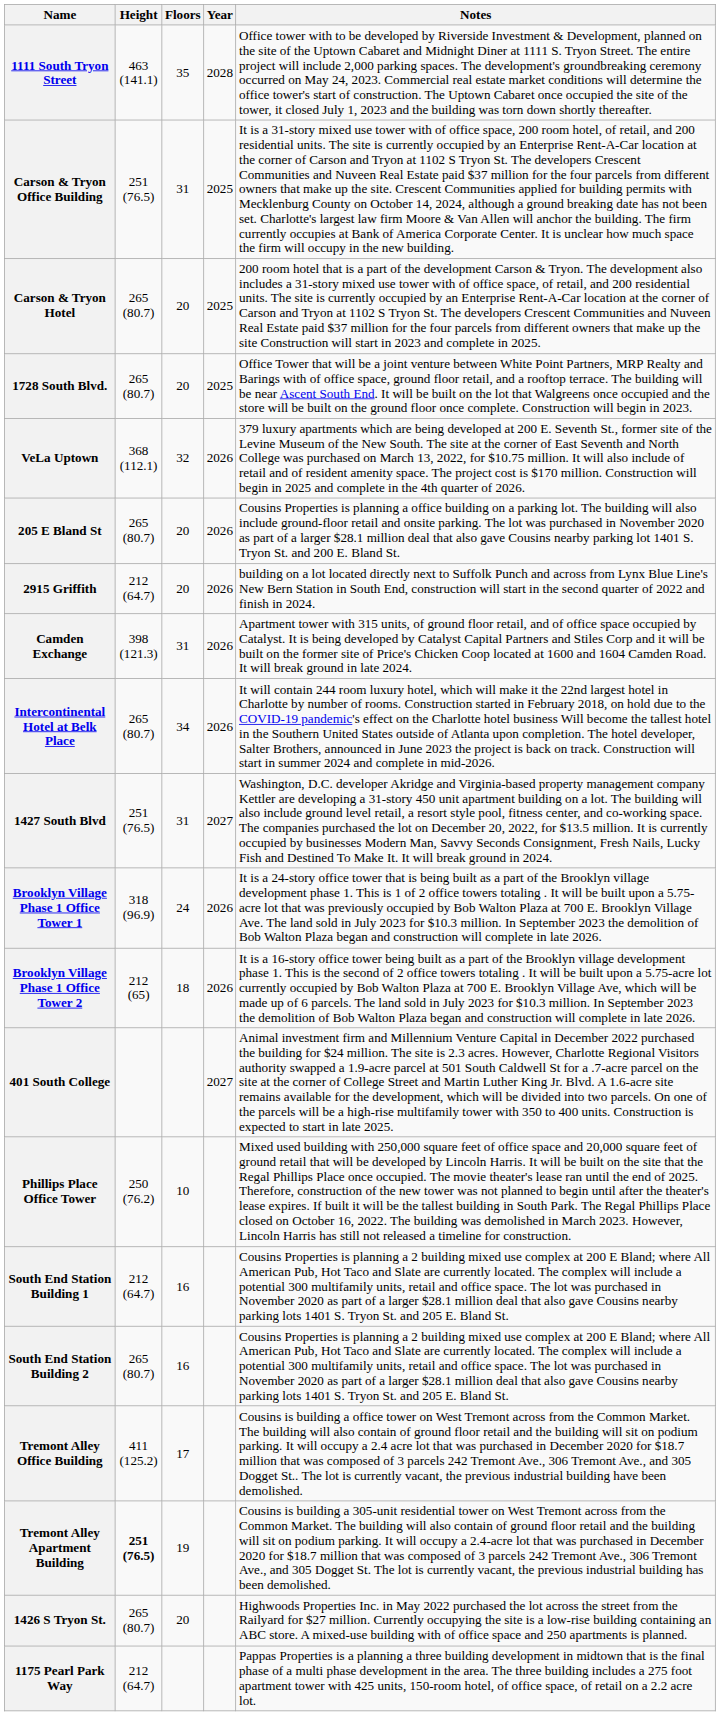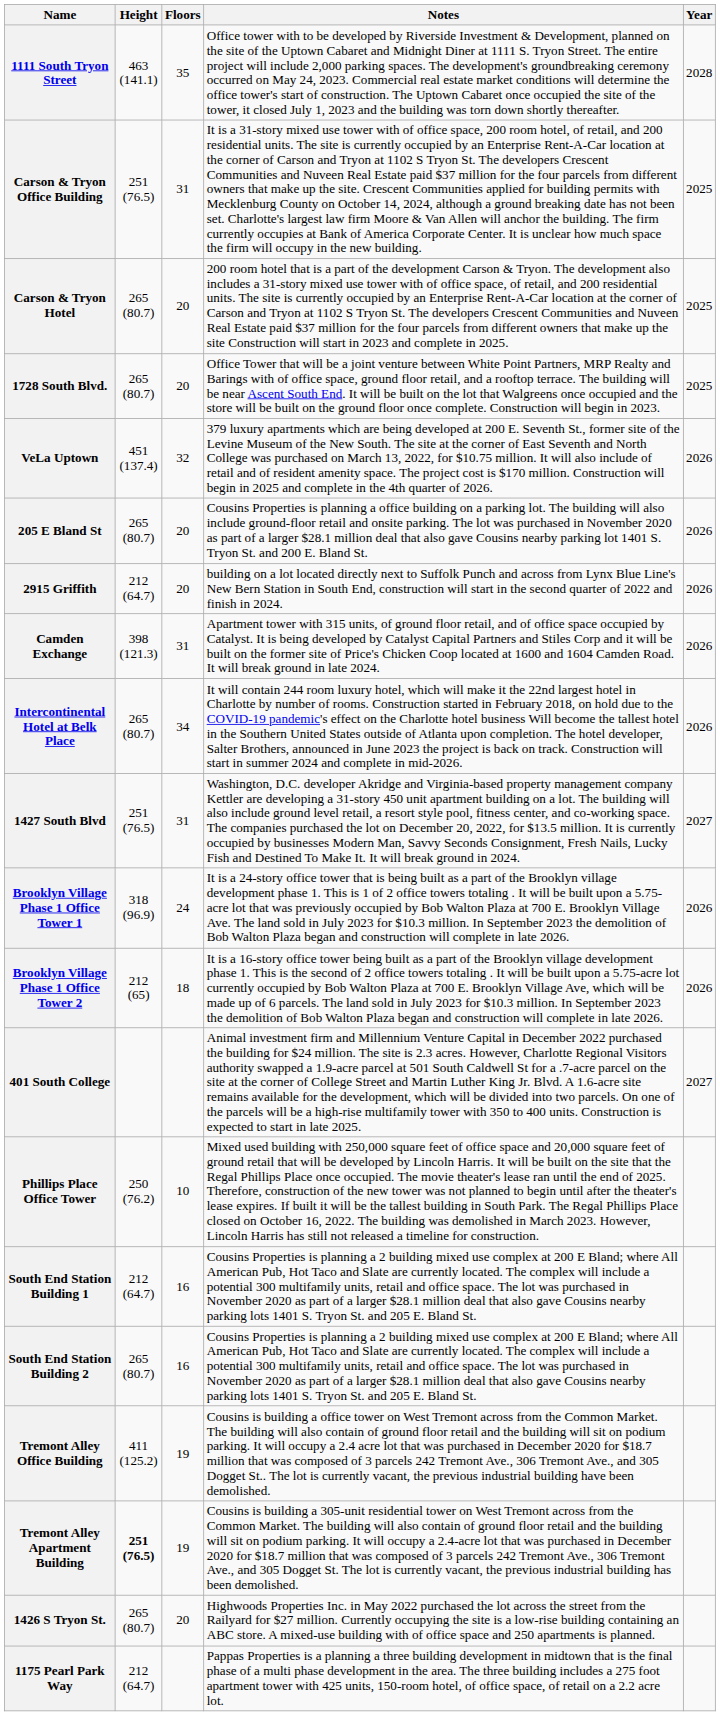columns swapped: Year <-> Notes
VeLa Uptown | Height: 368 (112.1) -> 451 (137.4)
Tremont Alley Office Building | Floors: 17 -> 19
